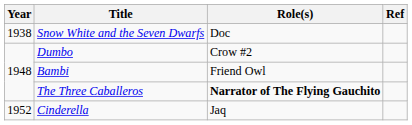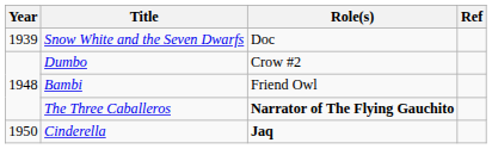Snow White and the Seven Dwarfs | Year: 1938 -> 1939
Cinderella | Year: 1952 -> 1950
Cinderella | Role(s): normal -> bold
